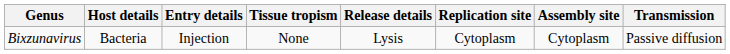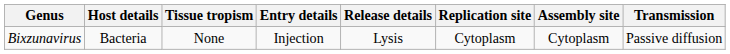columns swapped: Tissue tropism <-> Entry details
